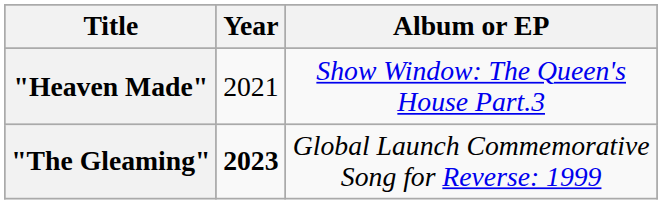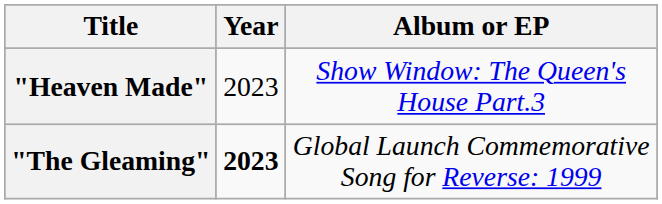"Heaven Made" | Year: 2021 -> 2023
